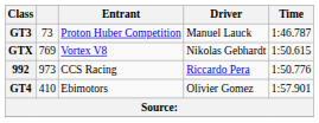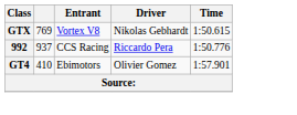- row: GT3 | 73 | Proton Huber Competition | Manuel Lauck | 1:46.787
992 | column 2: 973 -> 937
